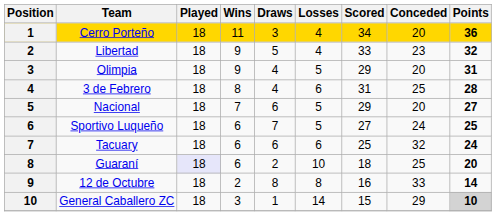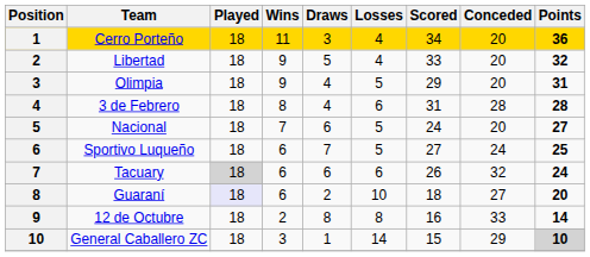Libertad | Conceded: 23 -> 20
3 de Febrero | Conceded: 25 -> 28
Nacional | Scored: 29 -> 24
Tacuary | Played: no background -> lightgrey background
Tacuary | Scored: 25 -> 26
Guaraní | Conceded: 25 -> 27
